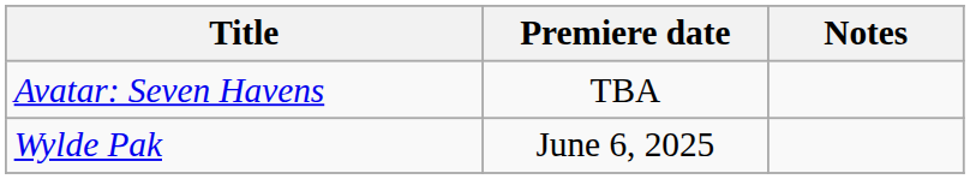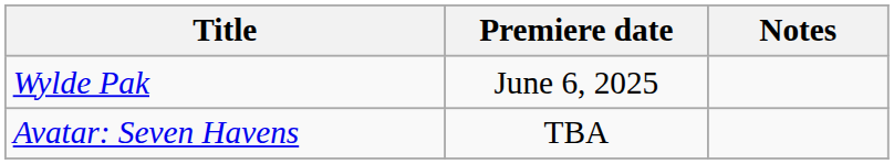rows swapped: Wylde Pak <-> Avatar: Seven Havens
